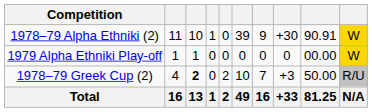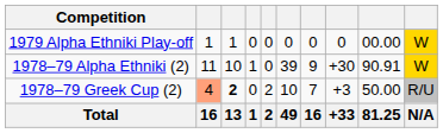rows swapped: 1978–79 Alpha Ethniki (2) <-> 1979 Alpha Ethniki Play-off
1978–79 Greek Cup (2) | column 2: no background -> lightsalmon background
